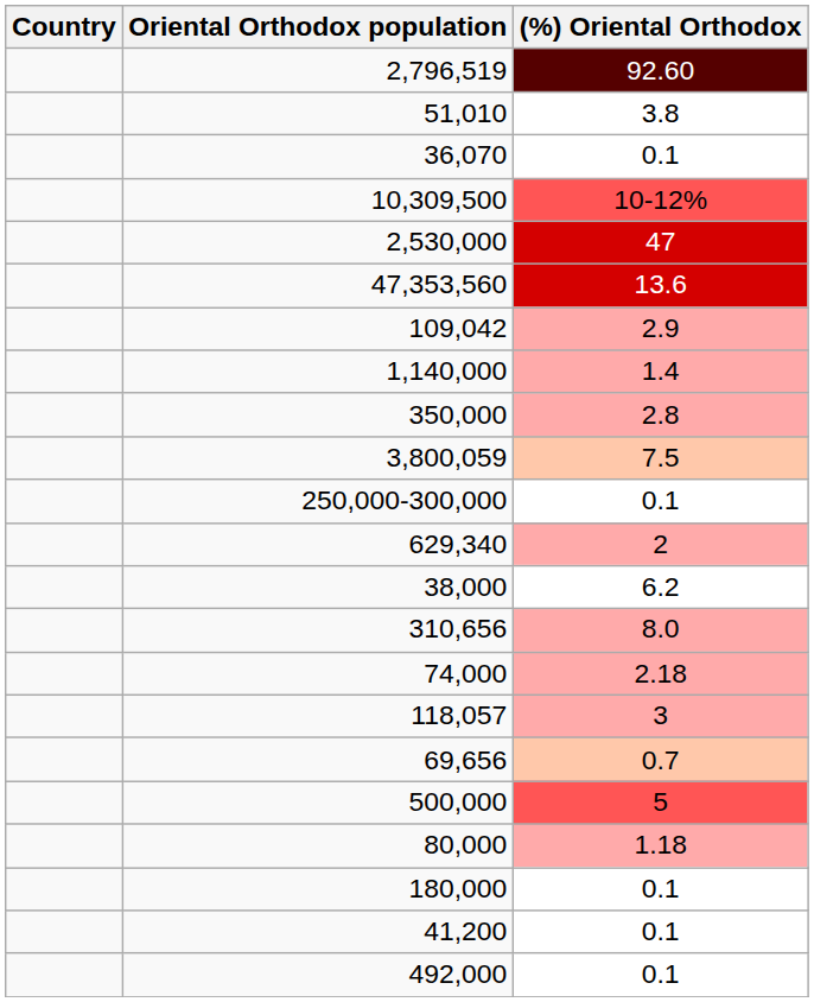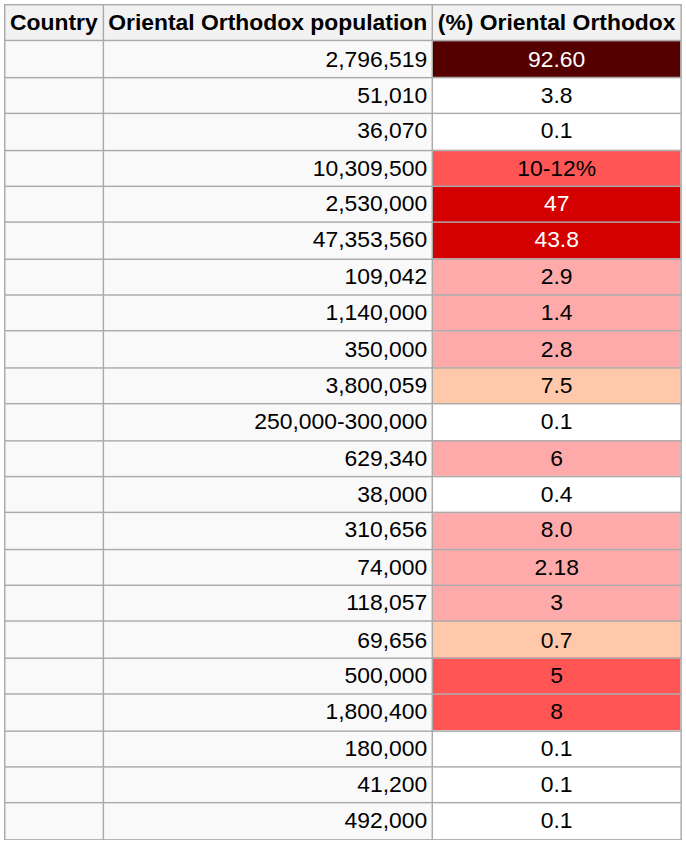47,353,560 | (%) Oriental Orthodox: 13.6 -> 43.8
629,340 | (%) Oriental Orthodox: 2 -> 6
38,000 | (%) Oriental Orthodox: 6.2 -> 0.4
+ row: 1,800,400 | 8
- row: 80,000 | 1.18
